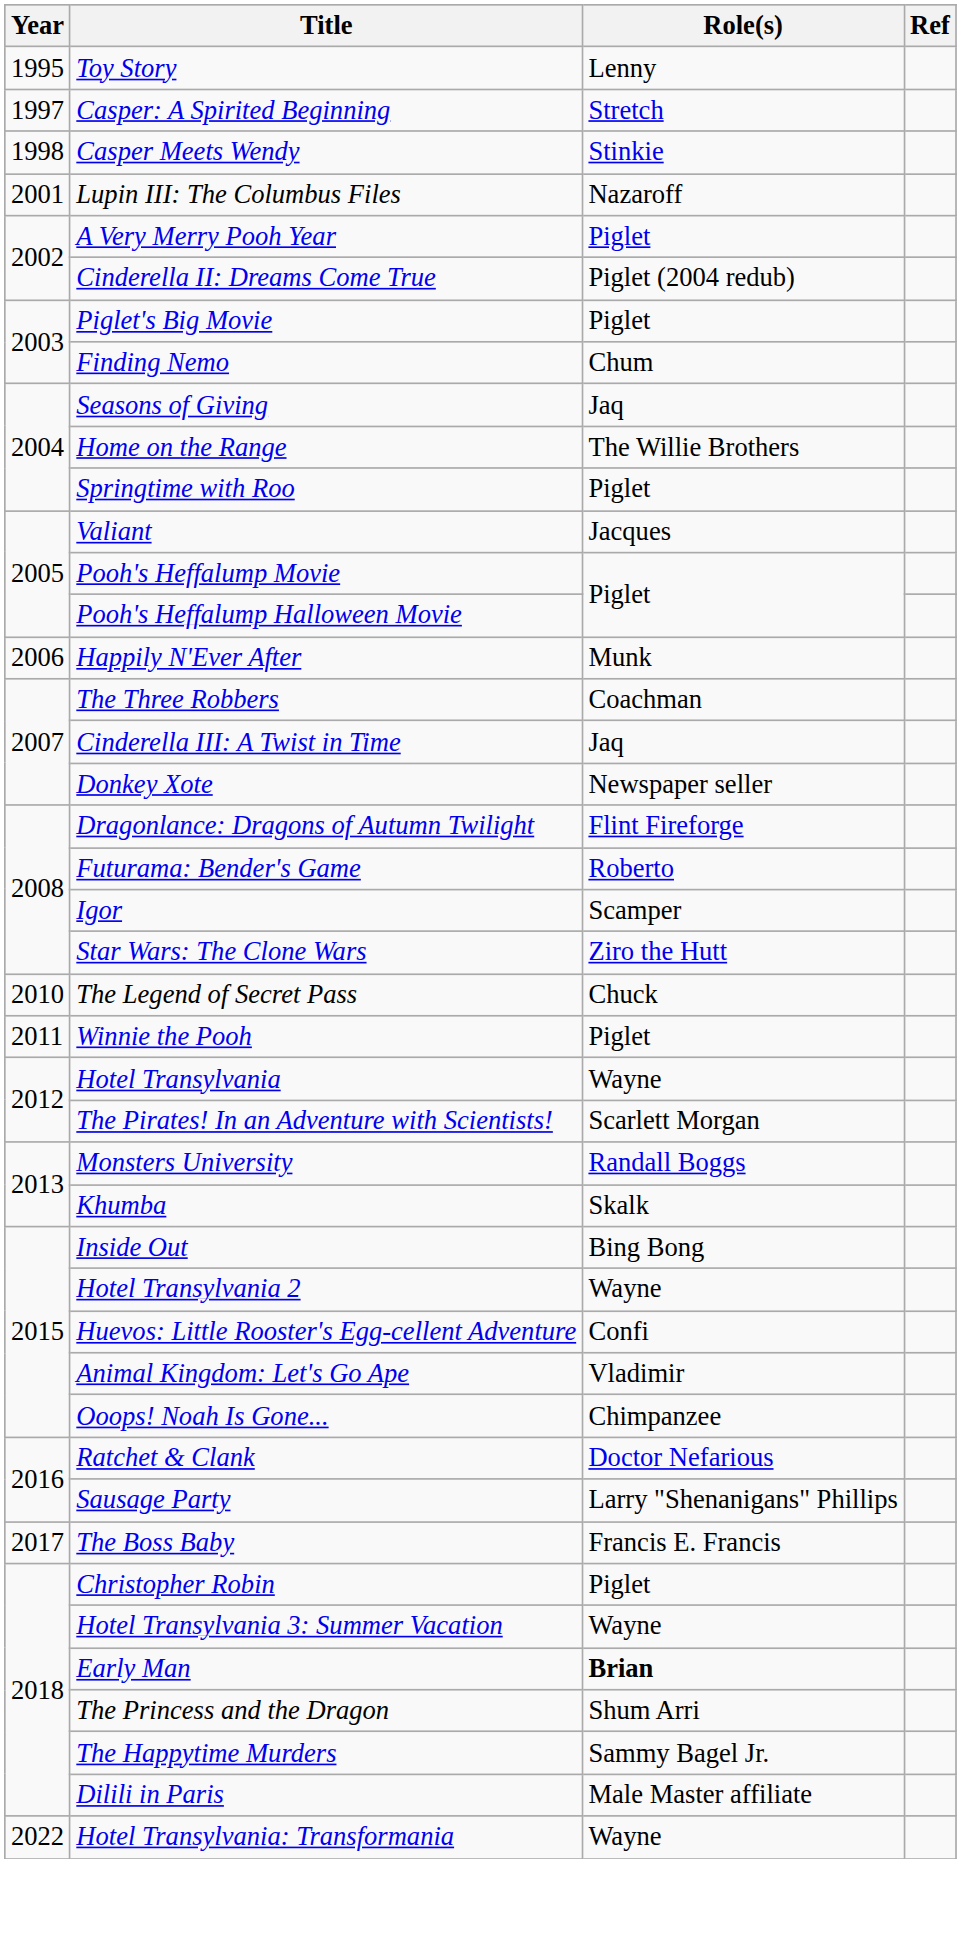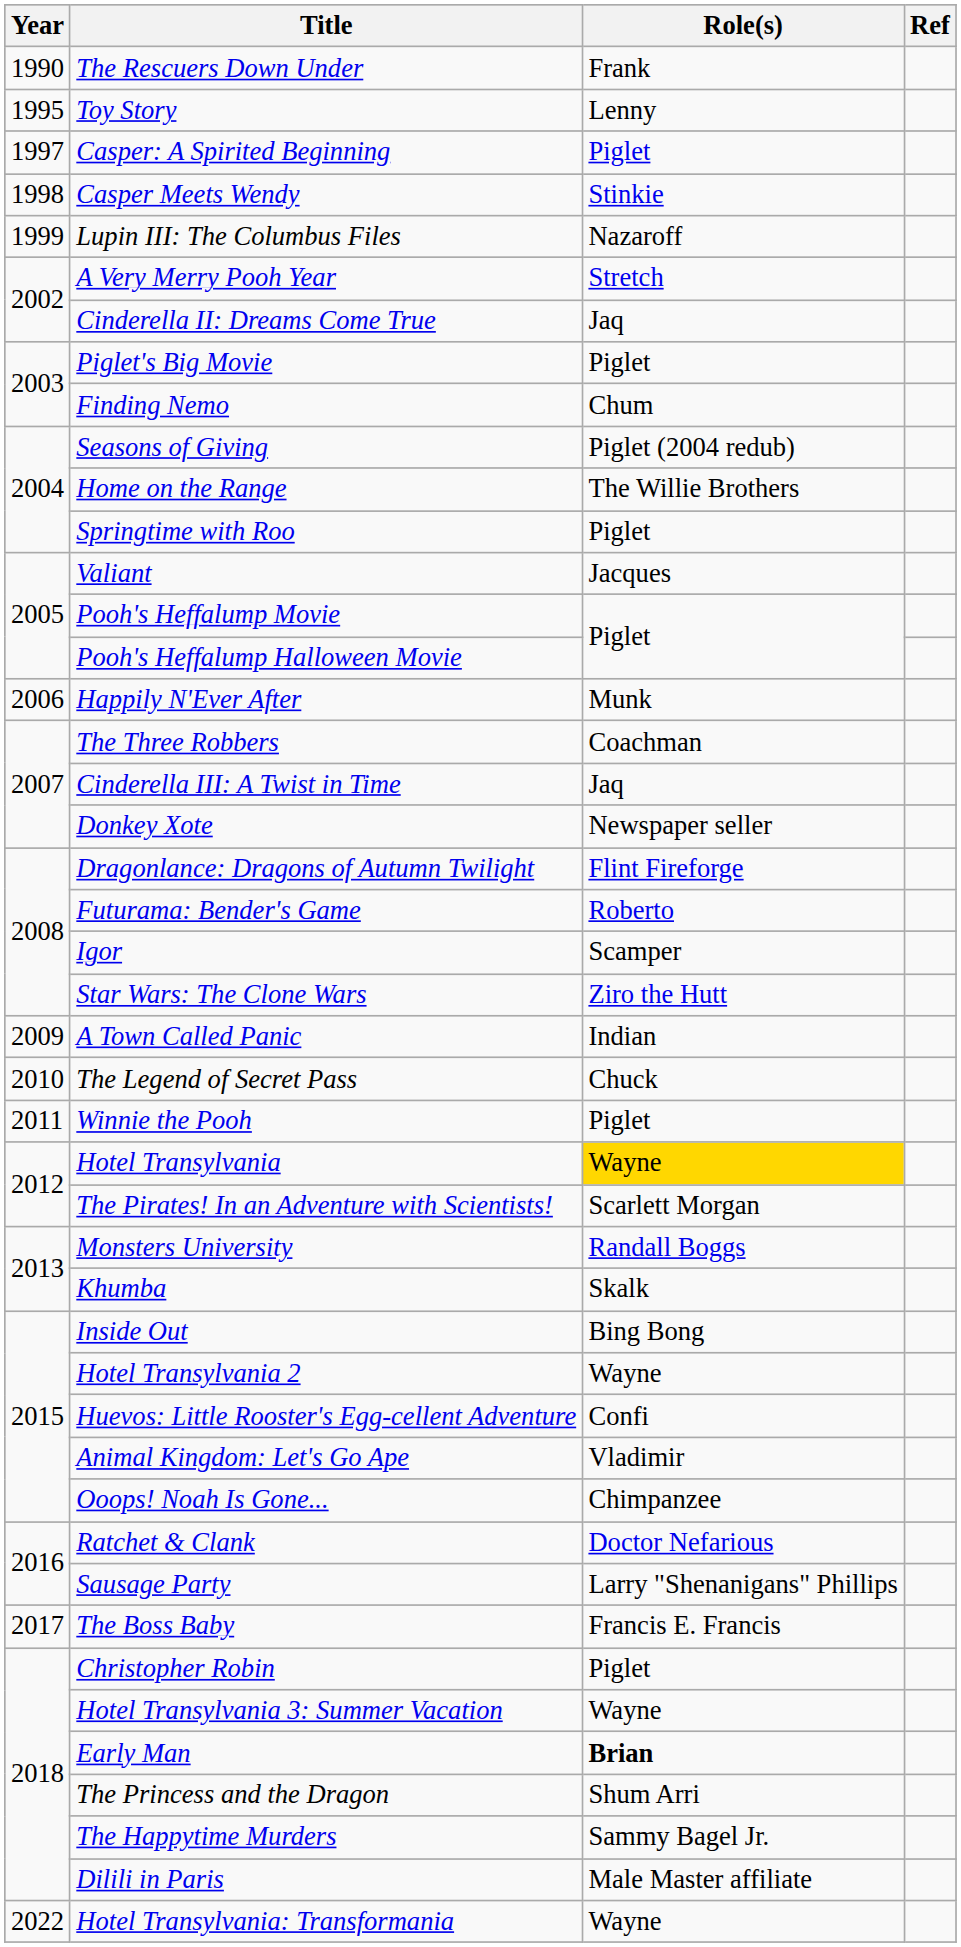+ row: 1990 | The Rescuers Down Under | Frank
Casper: A Spirited Beginning | Role(s): Stretch -> Piglet
Lupin III: The Columbus Files | Year: 2001 -> 1999
A Very Merry Pooh Year | Role(s): Piglet -> Stretch
Cinderella II: Dreams Come True | Role(s): Piglet (2004 redub) -> Jaq
Seasons of Giving | Role(s): Jaq -> Piglet (2004 redub)
+ row: 2009 | A Town Called Panic | Indian
Hotel Transylvania | Role(s): no background -> gold background
